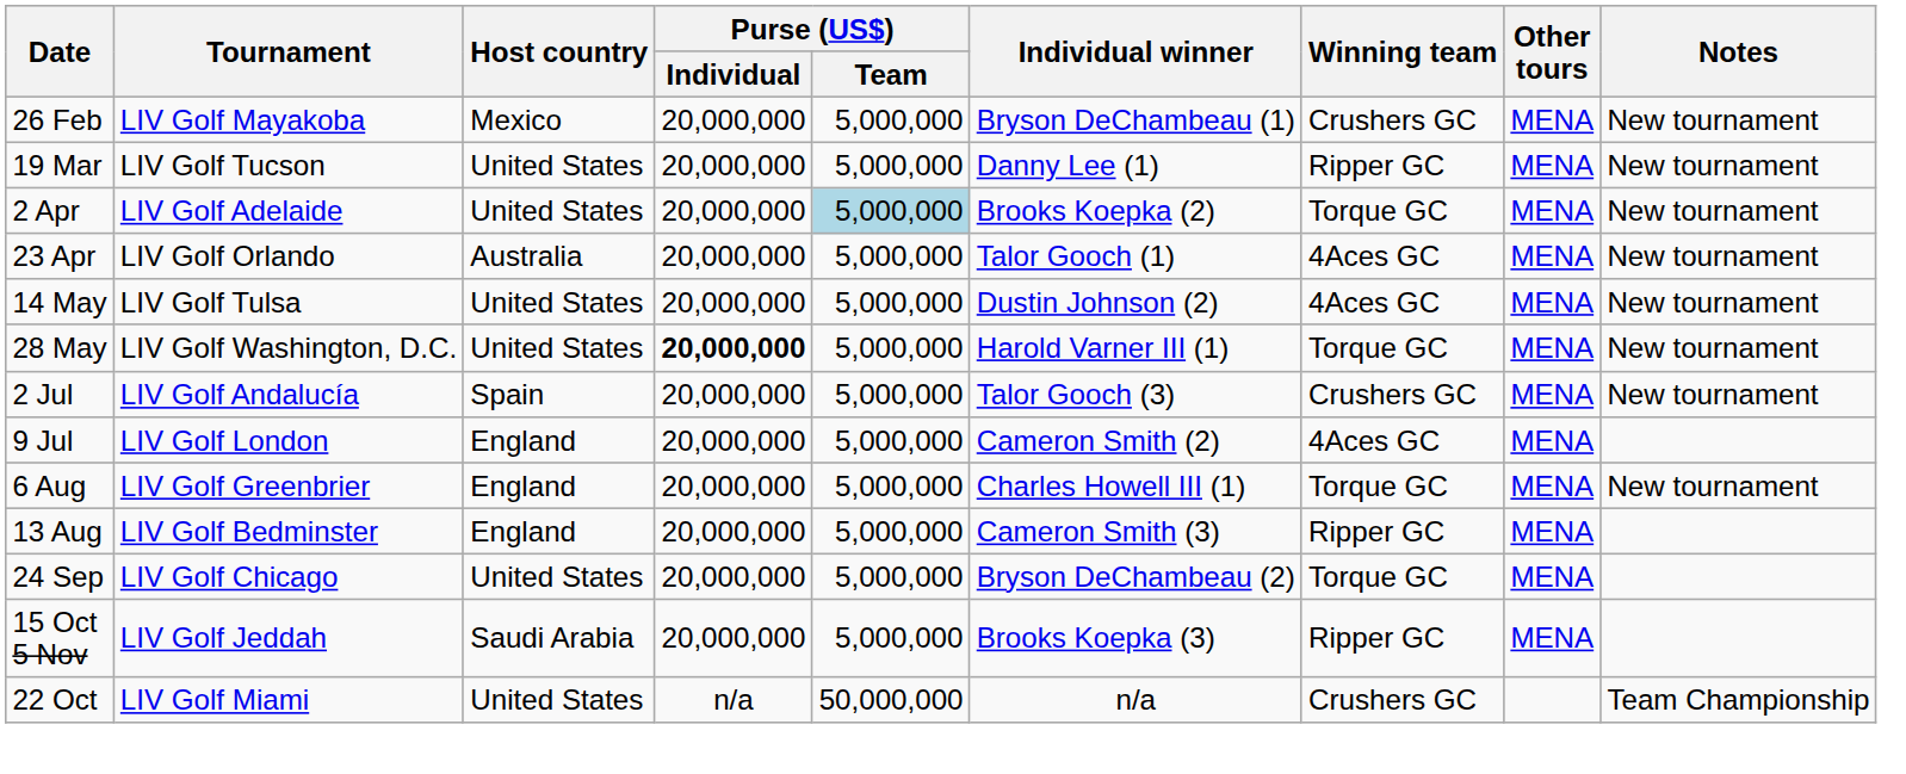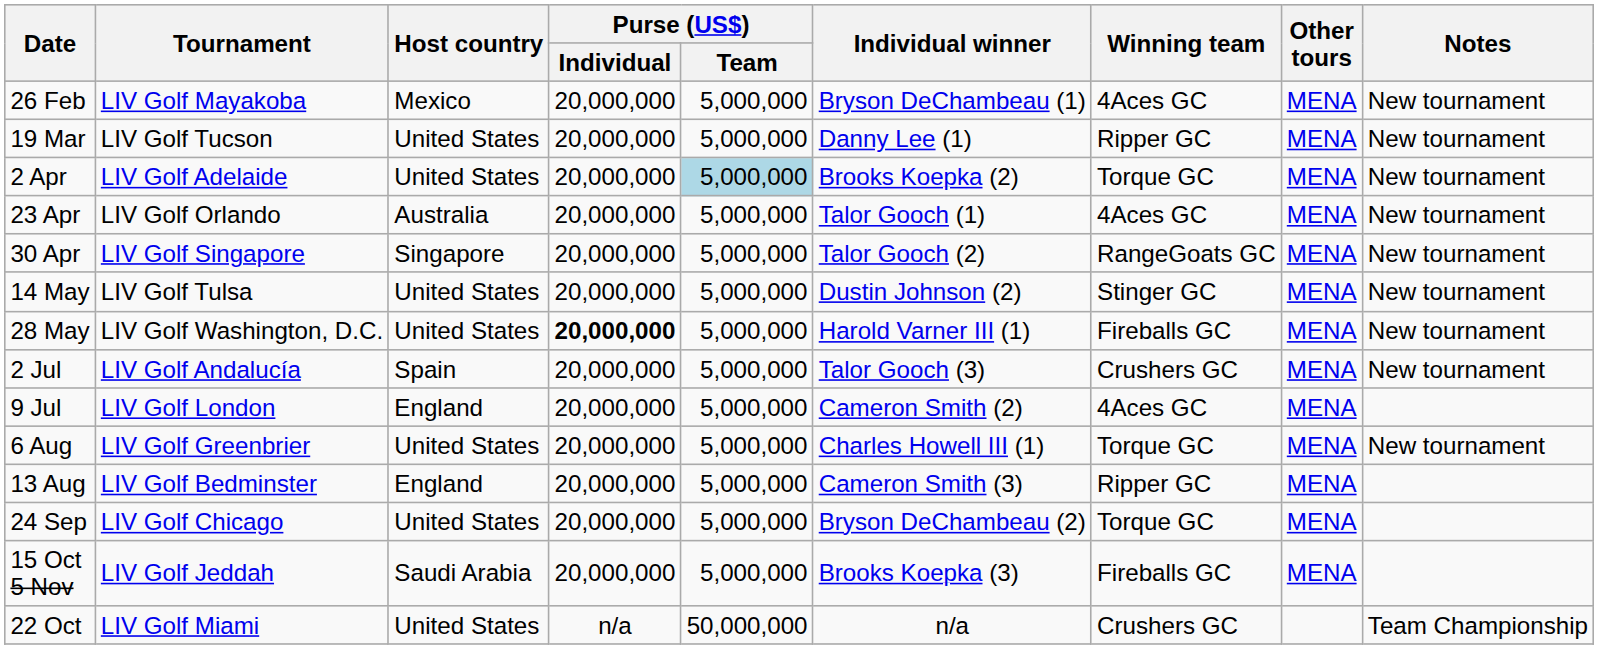26 Feb | Winning team: Crushers GC -> 4Aces GC
+ row: 30 Apr | LIV Golf Singapore | Singapore | 20,000,000 | 5,000,000 | Talor Gooch (2) | RangeGoats GC | MENA | New tournament
14 May | Winning team: 4Aces GC -> Stinger GC
28 May | Winning team: Torque GC -> Fireballs GC
6 Aug | Host country: England -> United States
15 Oct 5 Nov | Winning team: Ripper GC -> Fireballs GC
